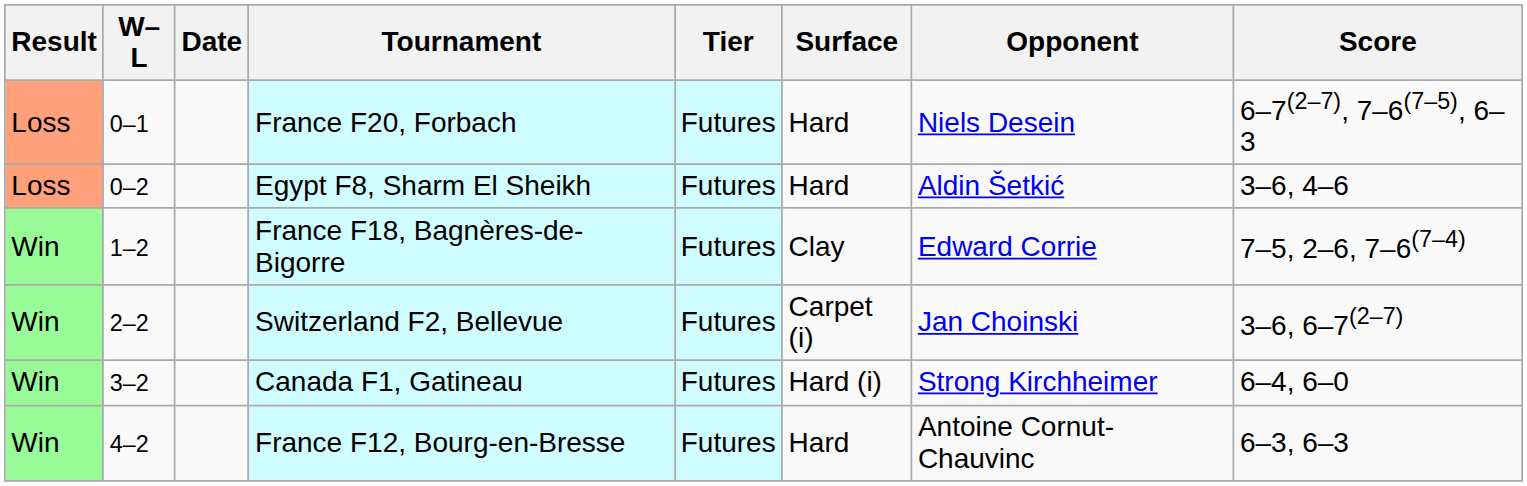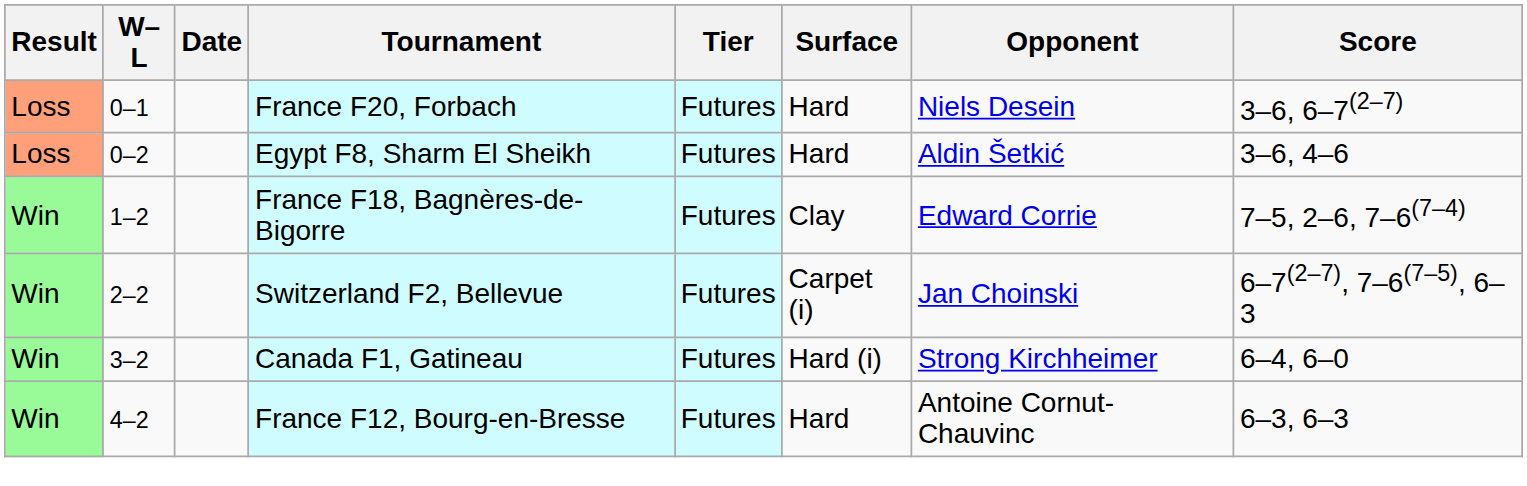France F20, Forbach | Score: 6–7(2–7), 7–6(7–5), 6–3 -> 3–6, 6–7(2–7)
Switzerland F2, Bellevue | Score: 3–6, 6–7(2–7) -> 6–7(2–7), 7–6(7–5), 6–3
